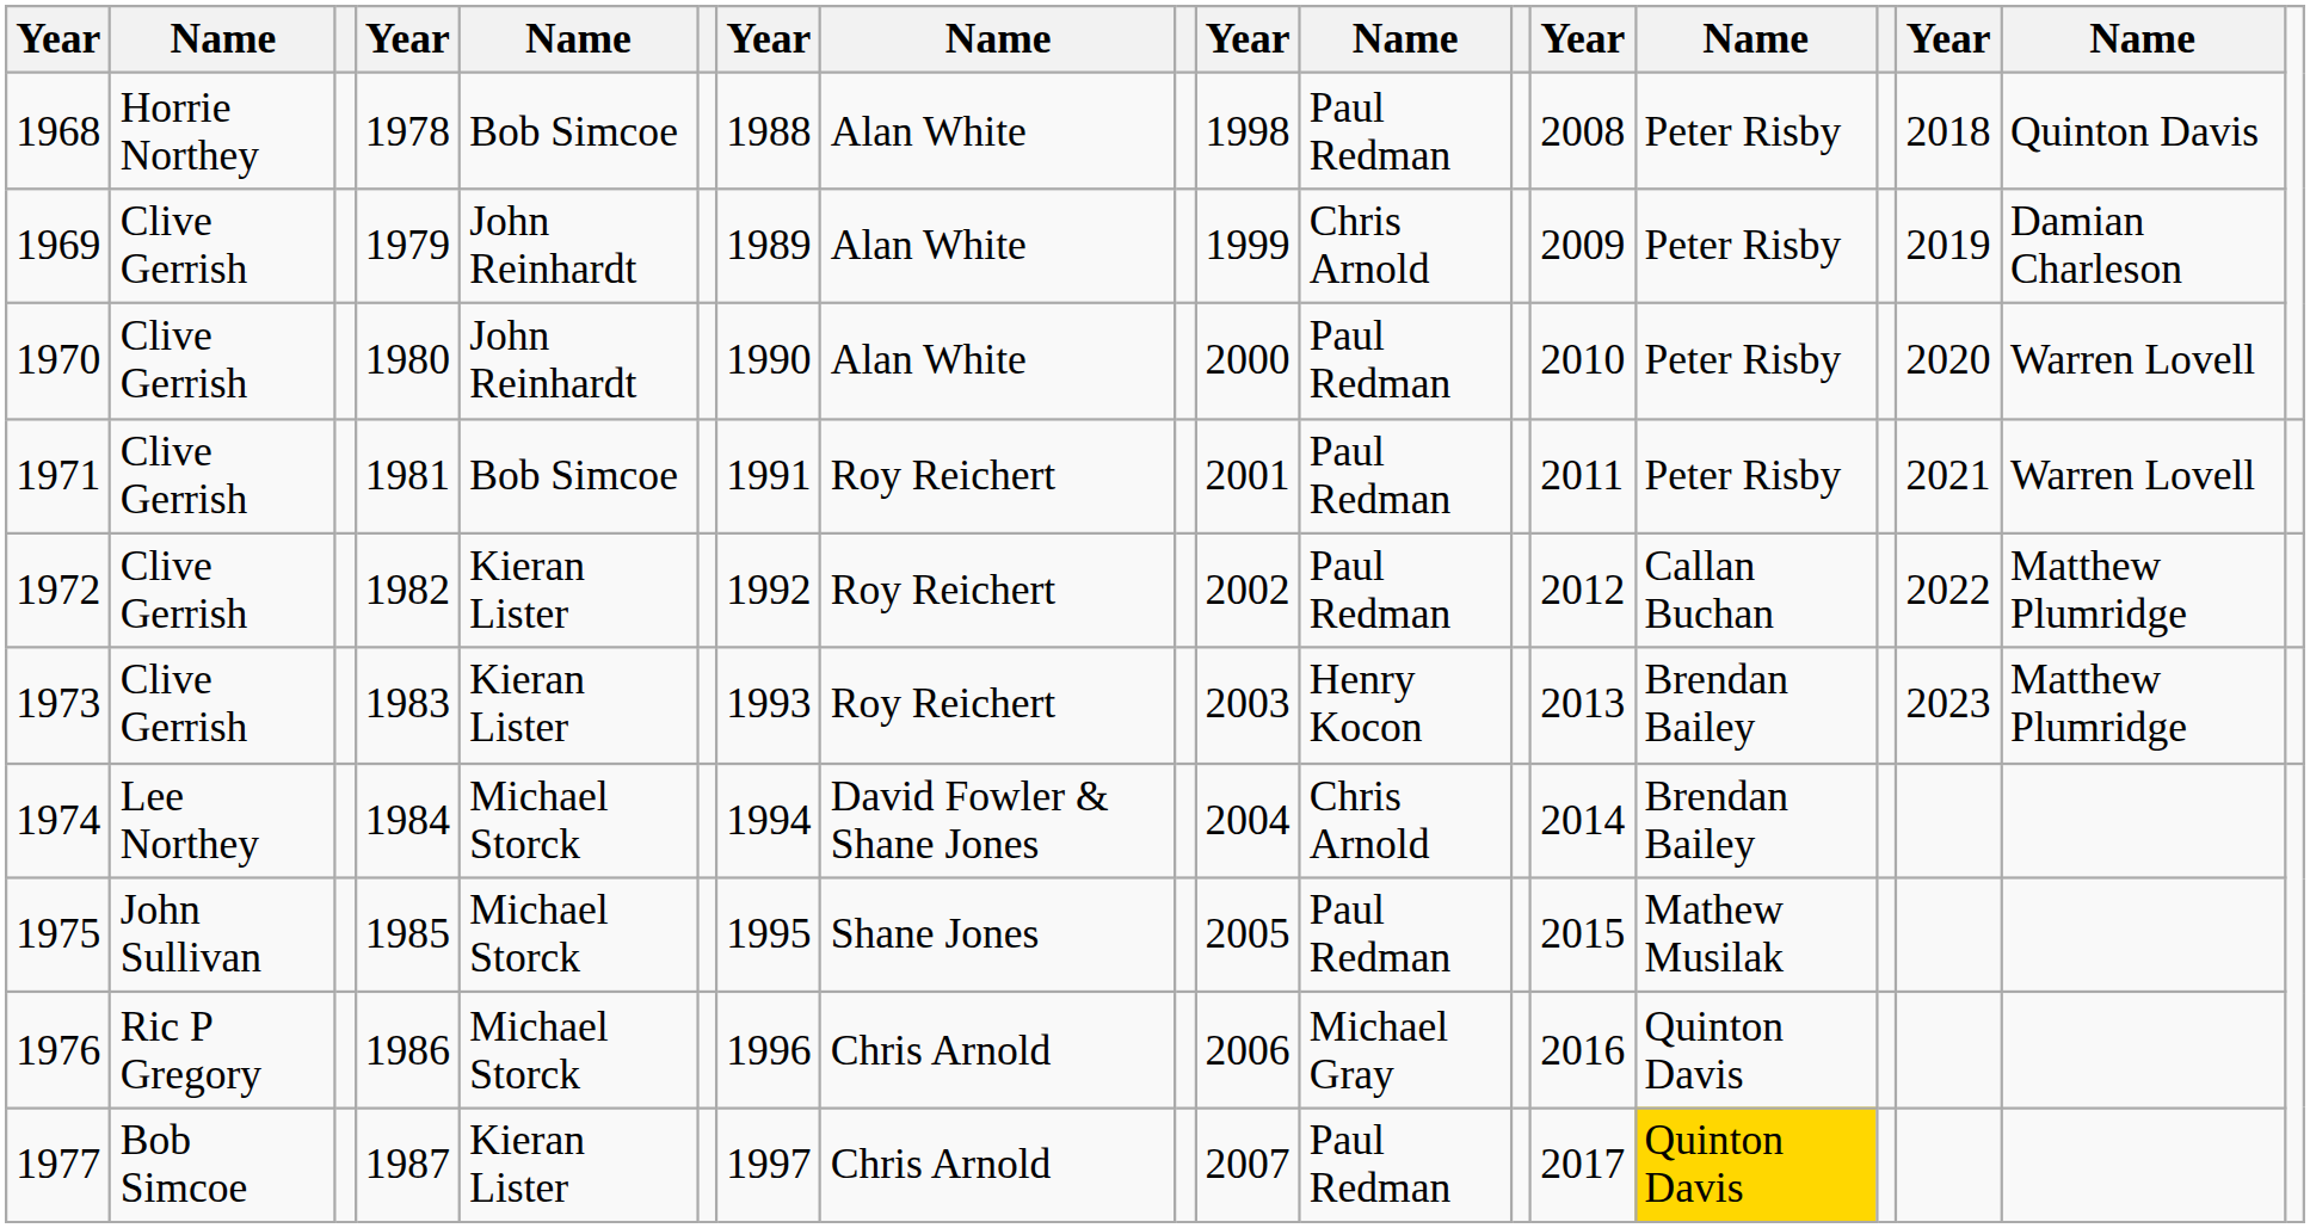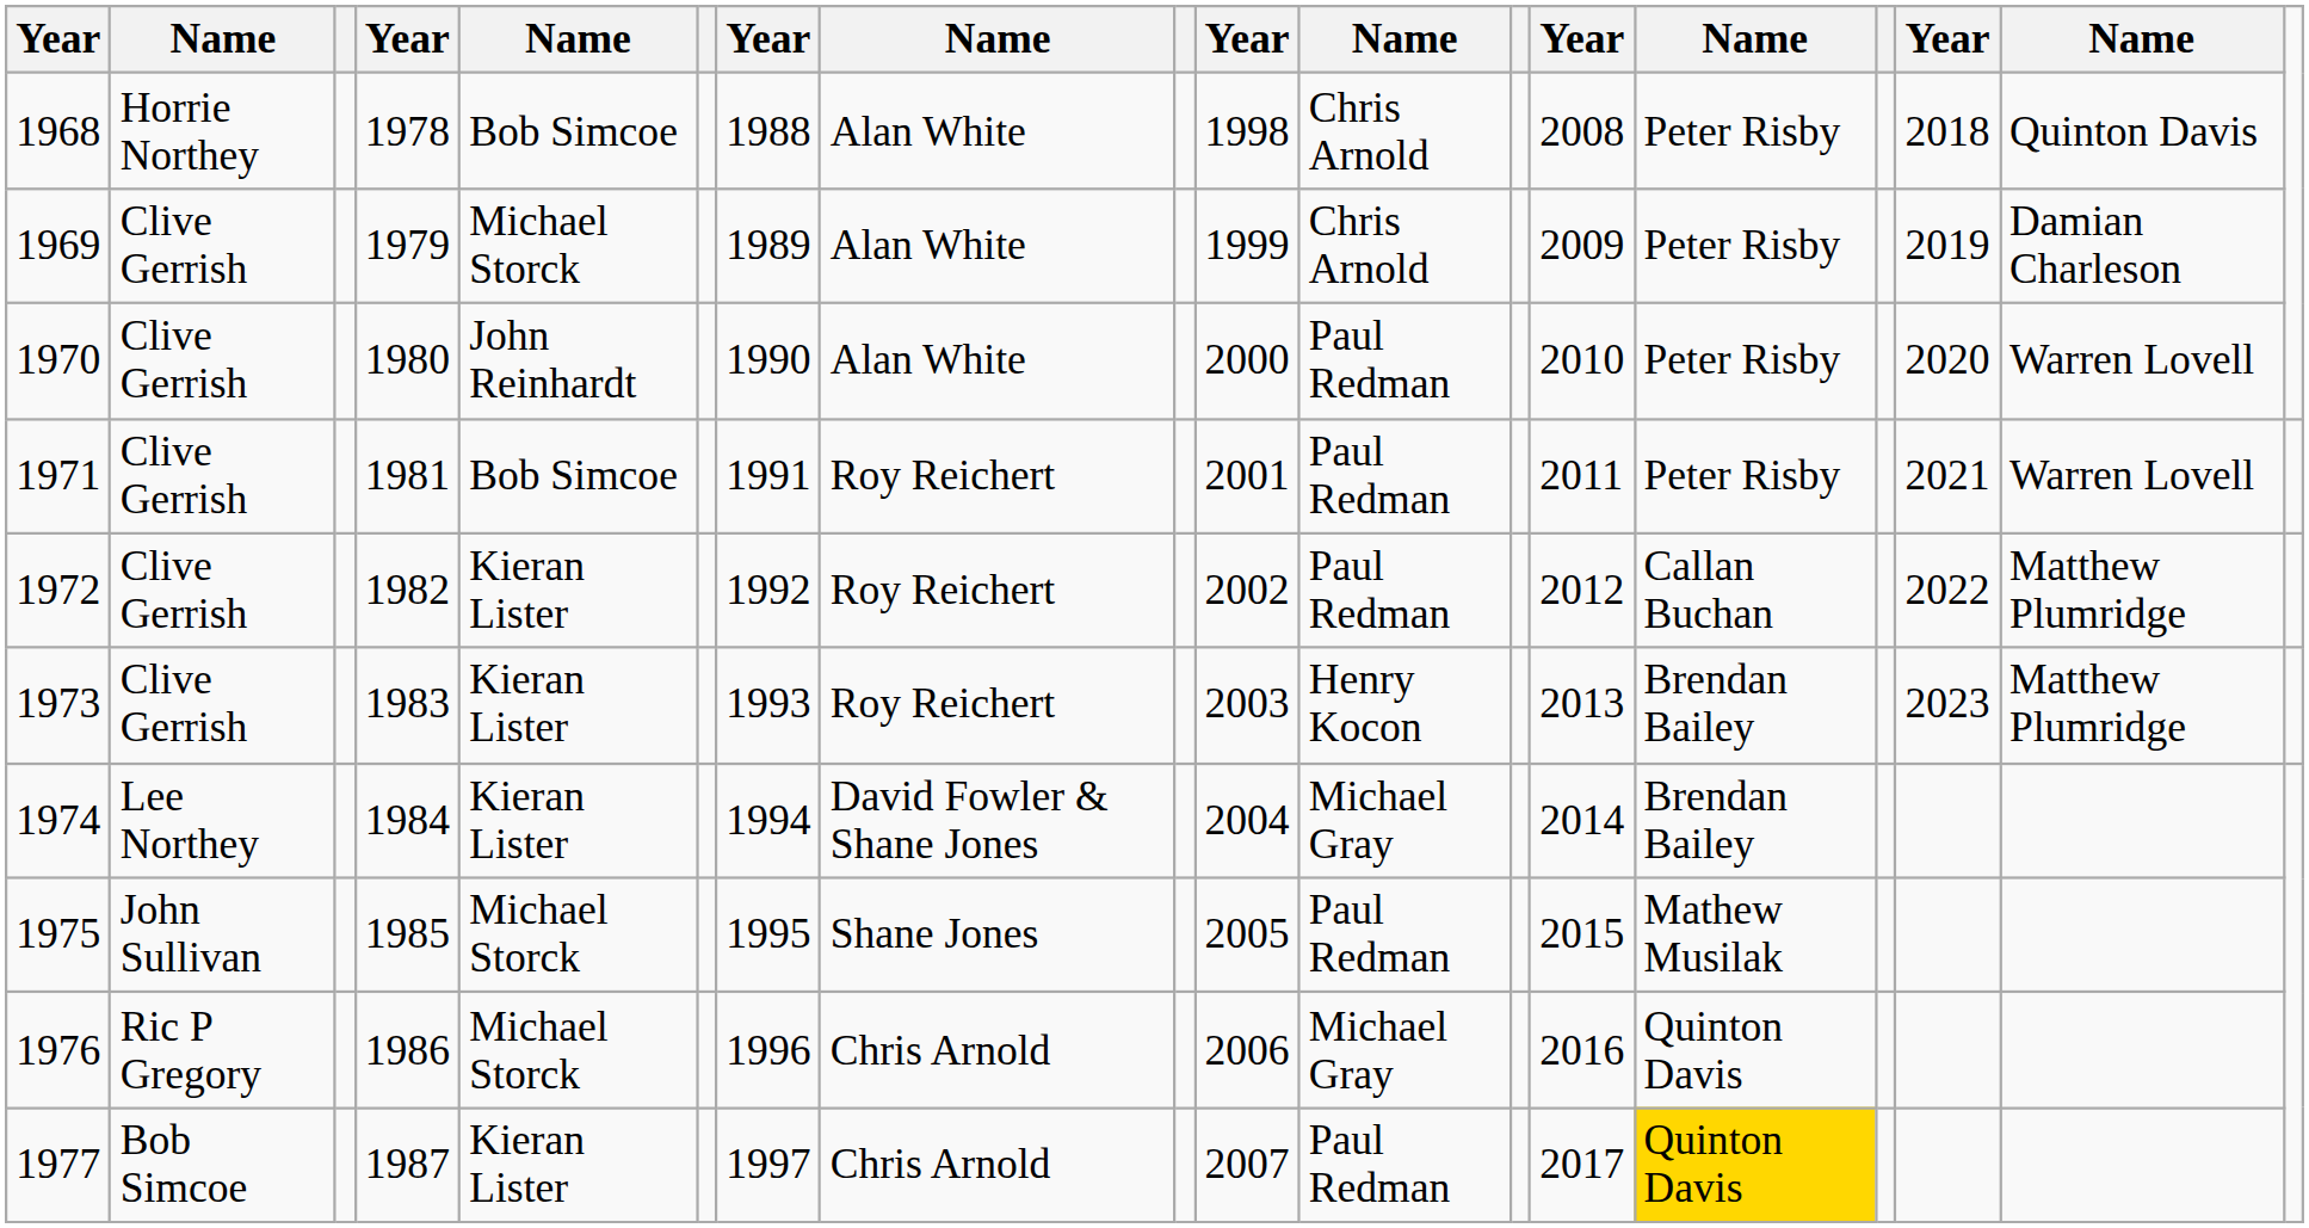1968 | column 11: Paul Redman -> Chris Arnold
1969 | column 5: John Reinhardt -> Michael Storck
1974 | column 5: Michael Storck -> Kieran Lister
1974 | column 11: Chris Arnold -> Michael Gray
